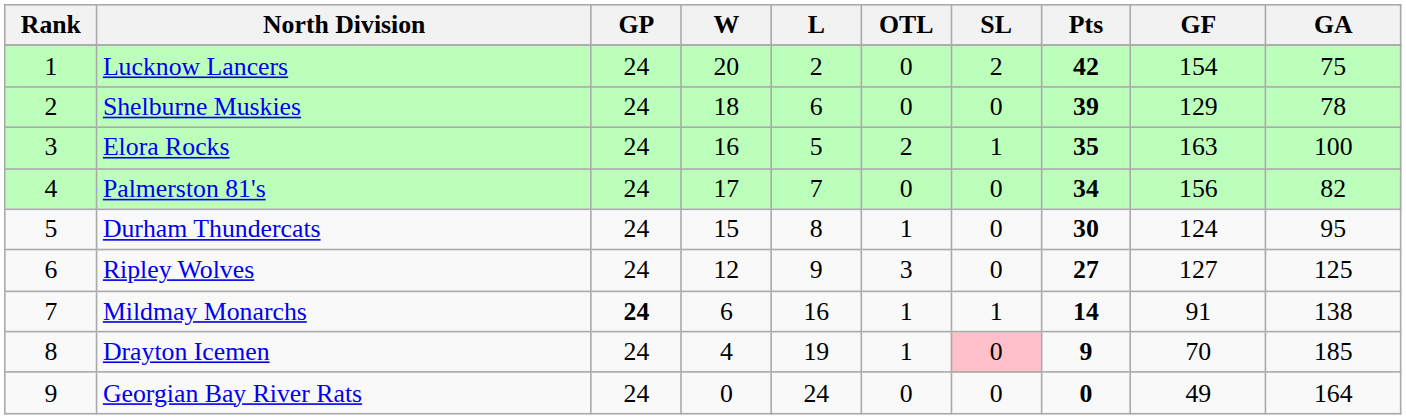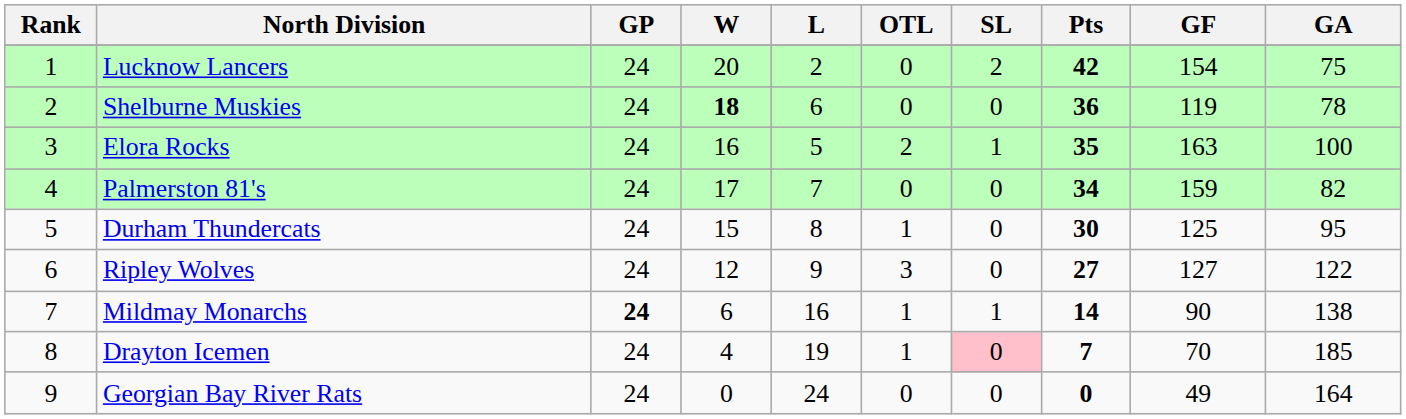Shelburne Muskies | W: normal -> bold
Shelburne Muskies | Pts: 39 -> 36
Shelburne Muskies | GF: 129 -> 119
Palmerston 81's | GF: 156 -> 159
Durham Thundercats | GF: 124 -> 125
Ripley Wolves | GA: 125 -> 122
Mildmay Monarchs | GF: 91 -> 90
Drayton Icemen | Pts: 9 -> 7
